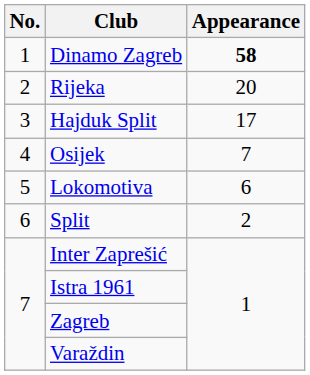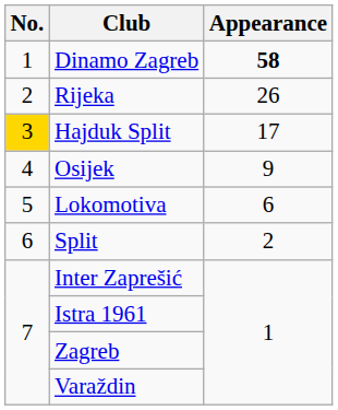Rijeka | Appearance: 20 -> 26
Hajduk Split | No.: no background -> gold background
Osijek | Appearance: 7 -> 9
